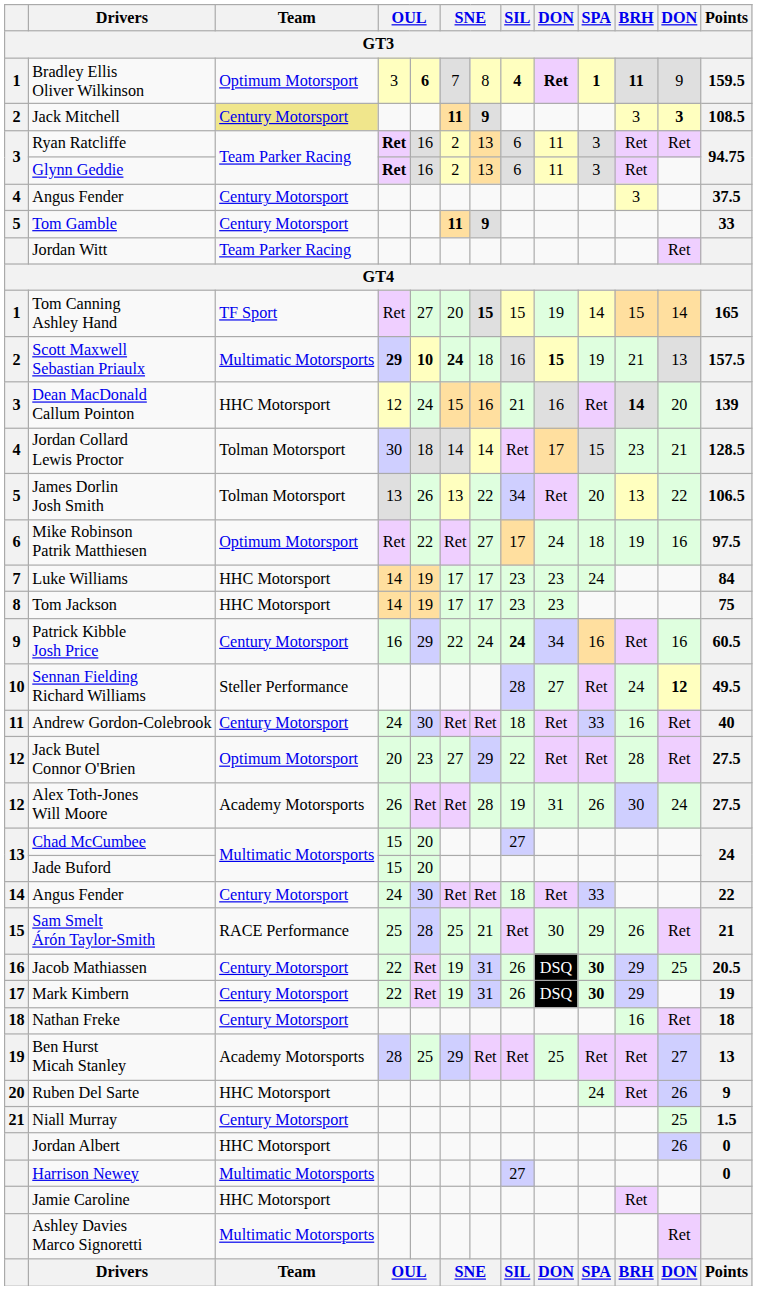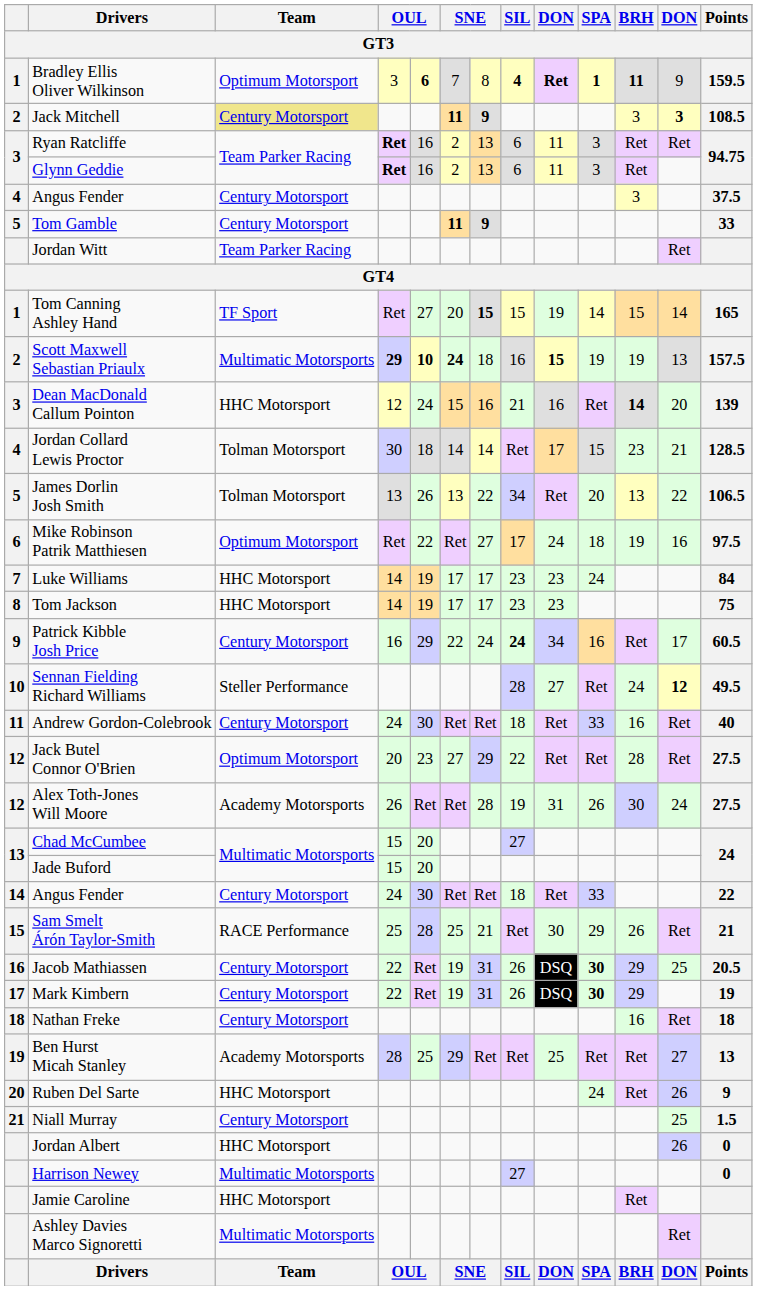Scott Maxwell Sebastian Priaulx | BRH: 21 -> 19
Patrick Kibble Josh Price | column 12: 16 -> 17
